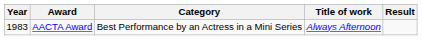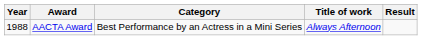AACTA Award | Year: 1983 -> 1988
